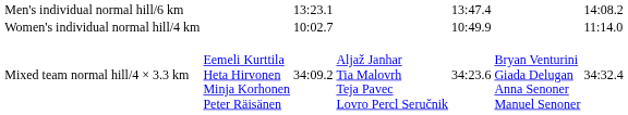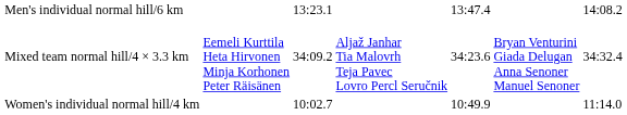rows swapped: Women's individual normal hill/4 km <-> Mixed team normal hill/4 × 3.3 km
